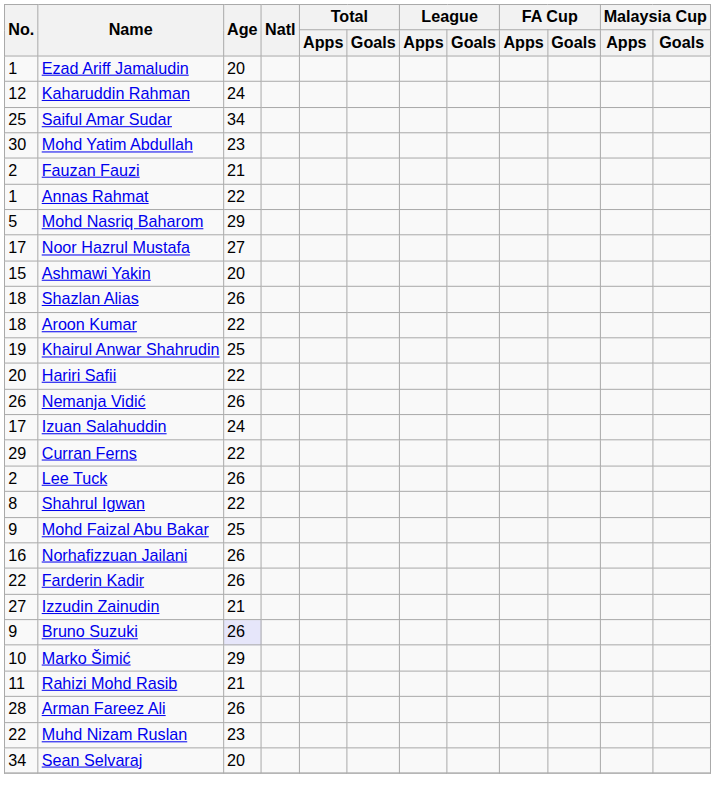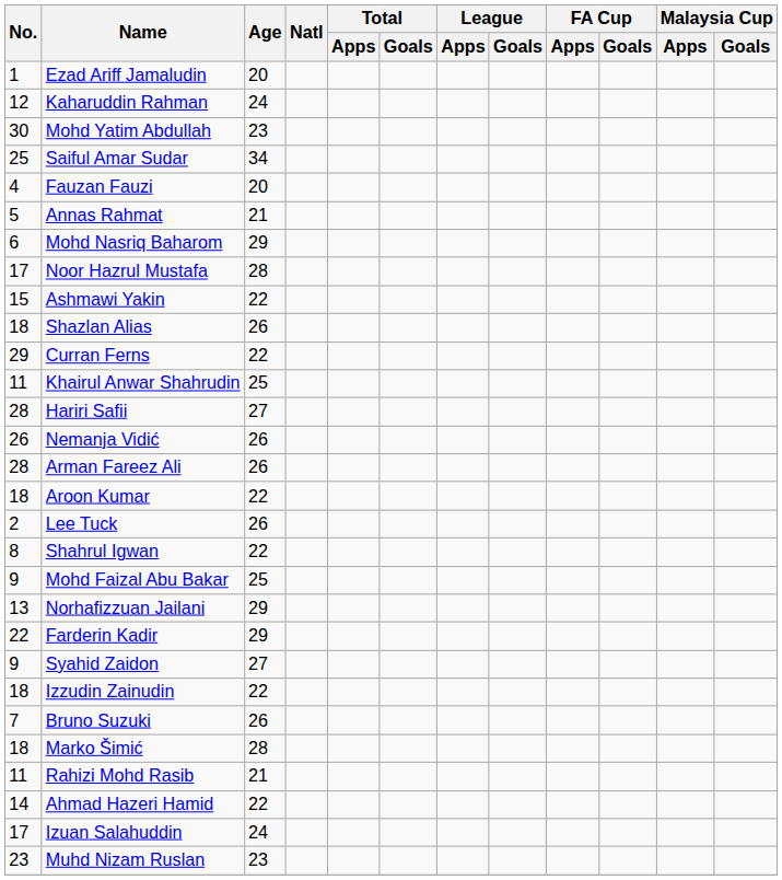rows swapped: Saiful Amar Sudar <-> Mohd Yatim Abdullah
Fauzan Fauzi | No.: 2 -> 4
Fauzan Fauzi | Age: 21 -> 20
Annas Rahmat | No.: 1 -> 5
Annas Rahmat | Age: 22 -> 21
Mohd Nasriq Baharom | No.: 5 -> 6
Noor Hazrul Mustafa | Age: 27 -> 28
Ashmawi Yakin | Age: 20 -> 22
rows swapped: Aroon Kumar <-> Curran Ferns
Khairul Anwar Shahrudin | No.: 19 -> 11
Hariri Safii | No.: 20 -> 28
Hariri Safii | Age: 22 -> 27
rows swapped: Arman Fareez Ali <-> Izuan Salahuddin
Norhafizzuan Jailani | No.: 16 -> 13
Norhafizzuan Jailani | Age: 26 -> 29
Farderin Kadir | Age: 26 -> 29
+ row: 9 | Syahid Zaidon | 27
Izzudin Zainudin | No.: 27 -> 18
Izzudin Zainudin | Age: 21 -> 22
Bruno Suzuki | No.: 9 -> 7
Bruno Suzuki | Age: lavender background -> no background
Marko Šimić | No.: 10 -> 18
Marko Šimić | Age: 29 -> 28
+ row: 14 | Ahmad Hazeri Hamid | 22
Muhd Nizam Ruslan | No.: 22 -> 23
- row: 34 | Sean Selvaraj | 20
